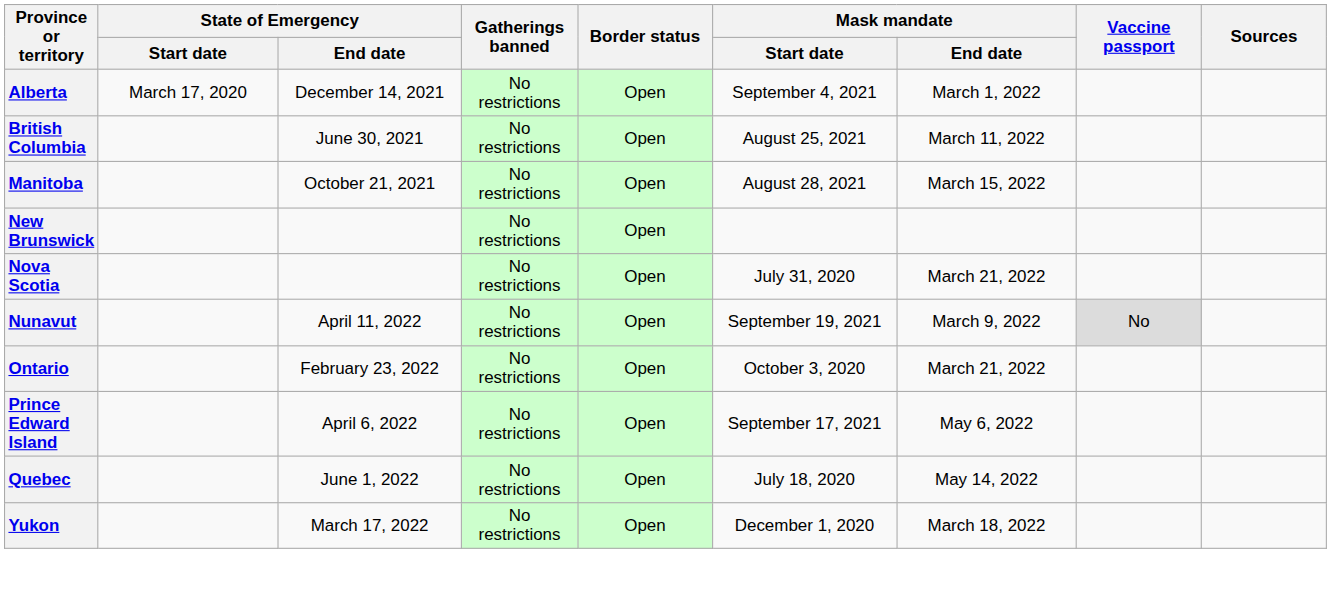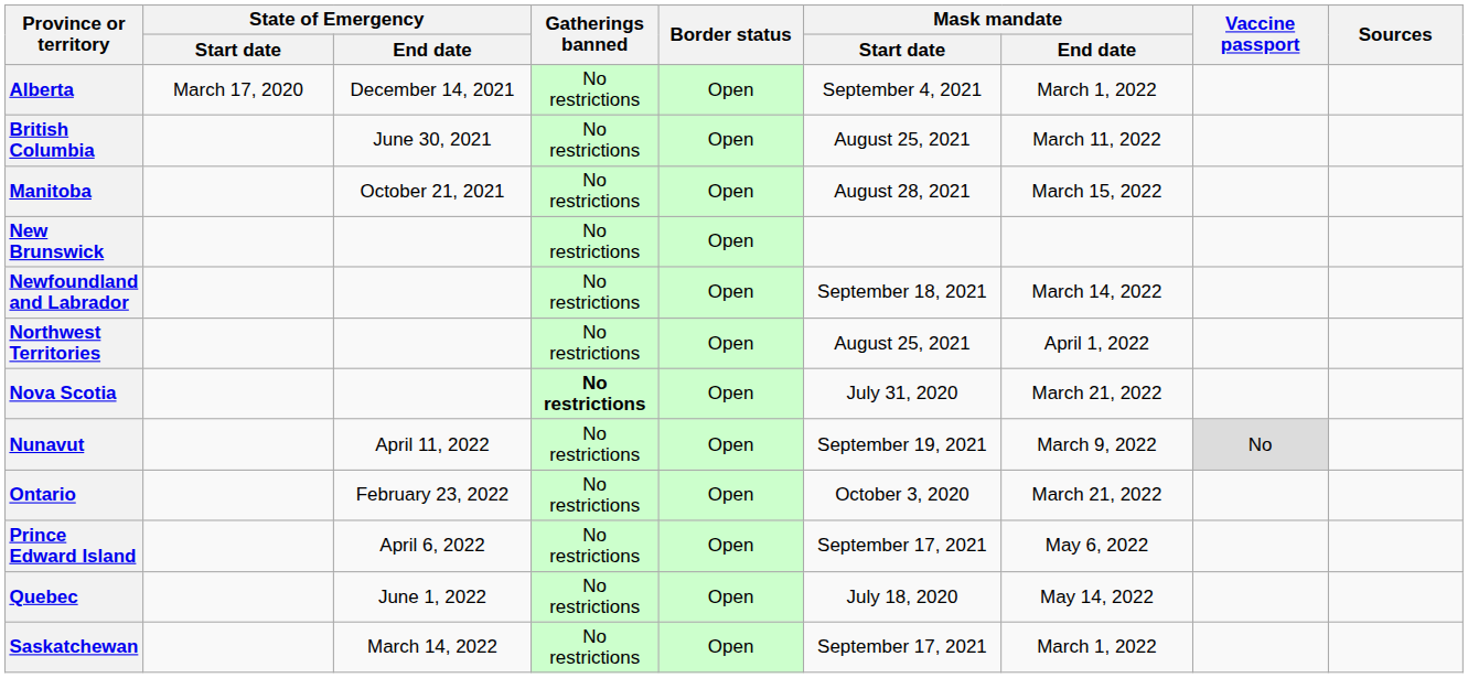+ row: Newfoundland and Labrador | No restrictions | Open | September 18, 2021 | March 14, 2022
+ row: Northwest Territories | No restrictions | Open | August 25, 2021 | April 1, 2022
Nova Scotia | Gatherings banned: normal -> bold
+ row: Saskatchewan | March 14, 2022 | No restrictions | Open | September 17, 2021 | March 1, 2022
- row: Yukon | March 17, 2022 | No restrictions | Open | December 1, 2020 | March 18, 2022
